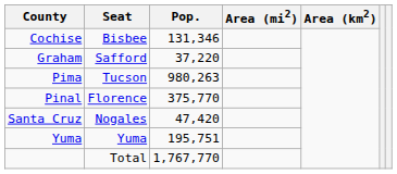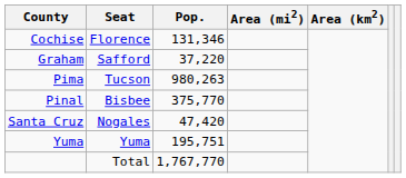Cochise | Seat: Bisbee -> Florence
Pinal | Seat: Florence -> Bisbee
